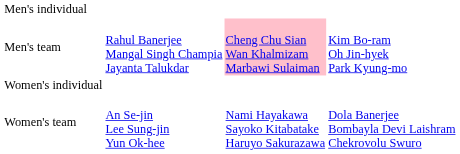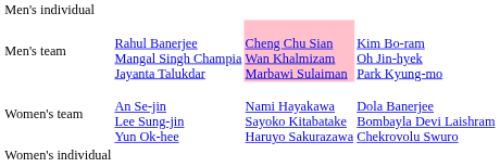rows swapped: Women's individual <-> Women's team
